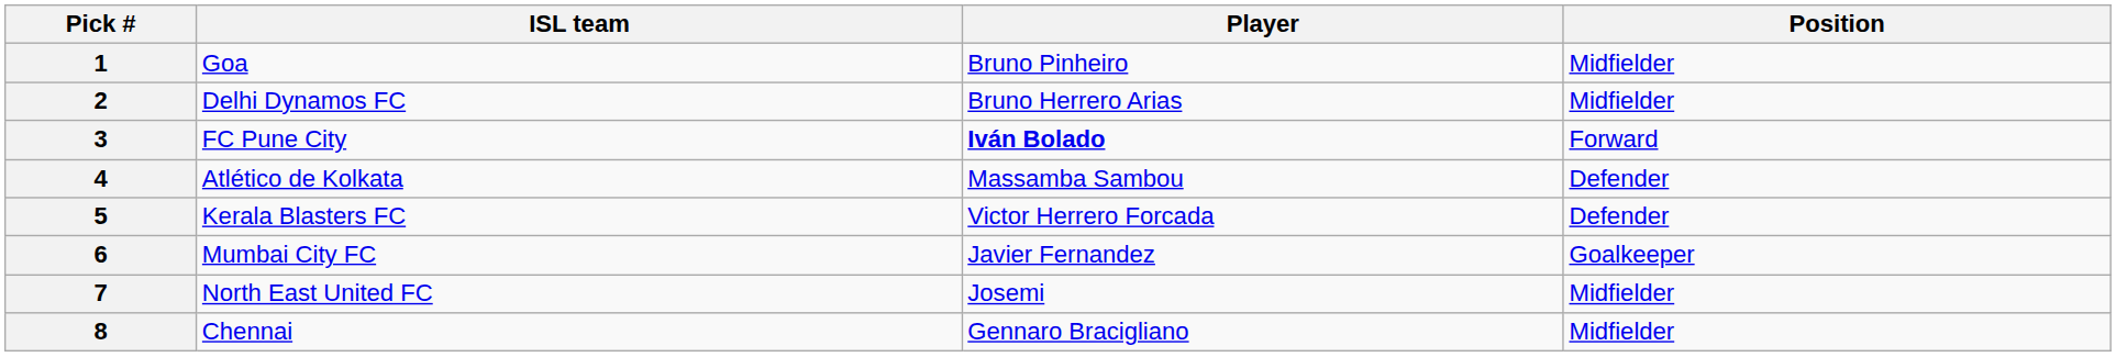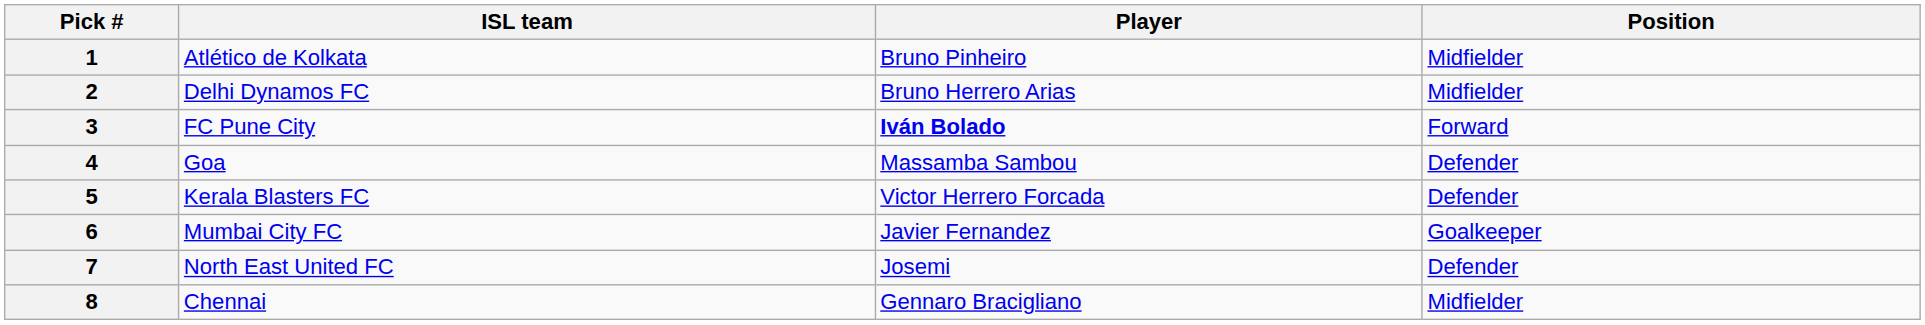1 | ISL team: Goa -> Atlético de Kolkata
4 | ISL team: Atlético de Kolkata -> Goa
7 | Position: Midfielder -> Defender
